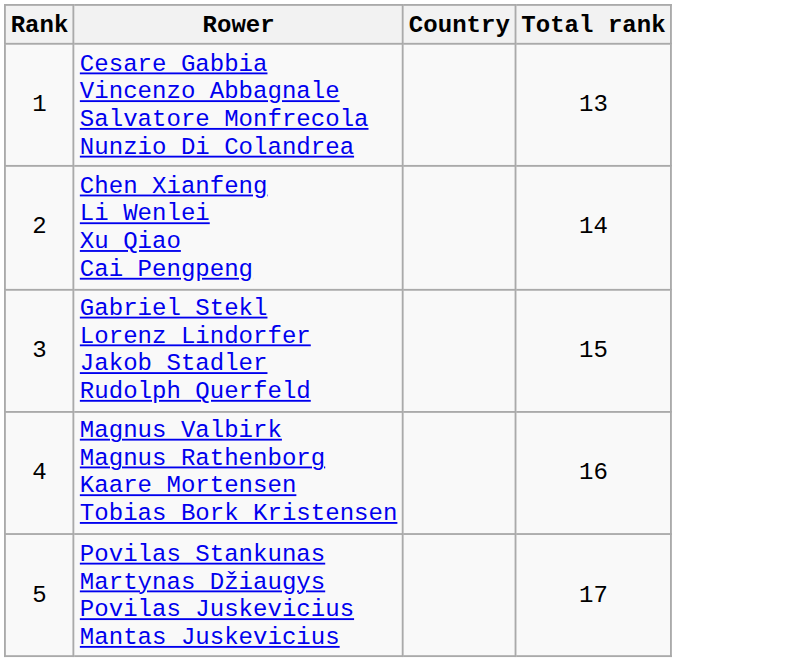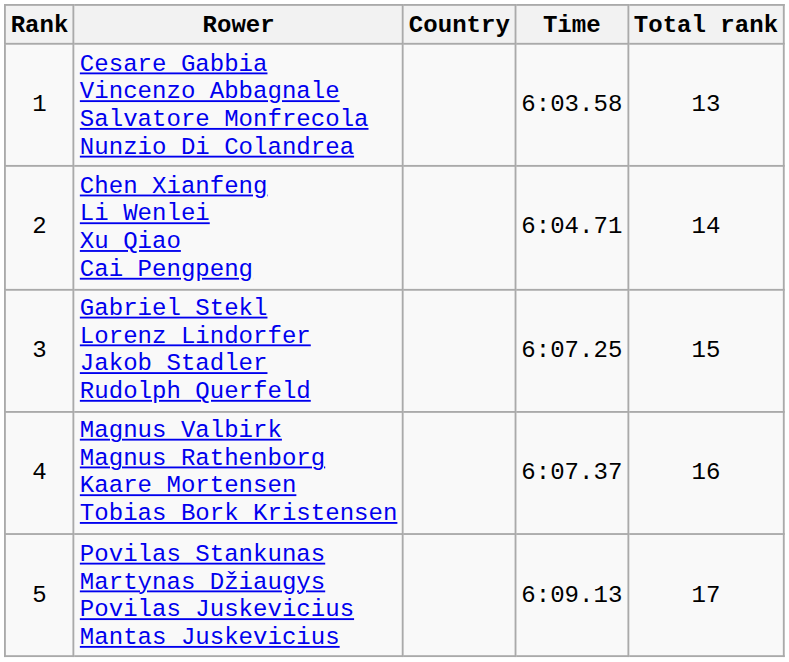+ column: Time | 6:03.58 | 6:04.71 | 6:07.25 | 6:07.37 | 6:09.13
